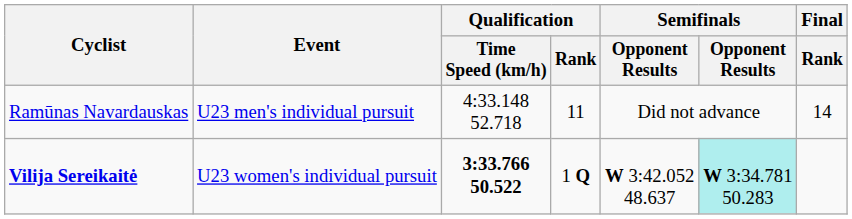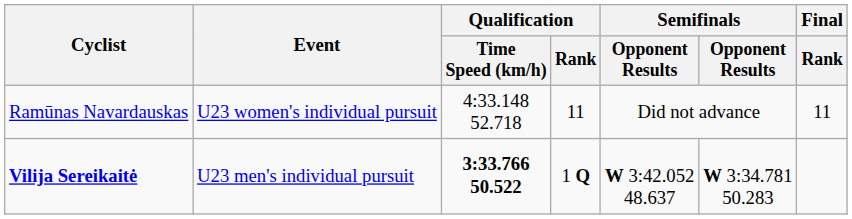Ramūnas Navardauskas | Event: U23 men's individual pursuit -> U23 women's individual pursuit
Ramūnas Navardauskas | Final / Rank: 14 -> 11
Vilija Sereikaitė | Event: U23 women's individual pursuit -> U23 men's individual pursuit
Vilija Sereikaitė | column 6: paleturquoise background -> no background
